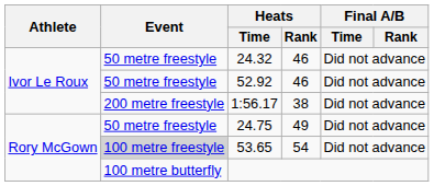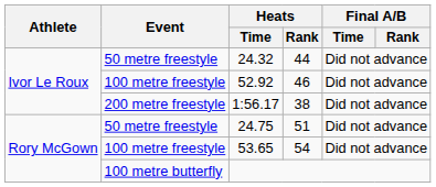24.32 | Heats / Rank: 46 -> 44
52.92 | Event: 50 metre freestyle -> 100 metre freestyle
24.75 | Heats / Rank: 49 -> 51
53.65 | Event: lightgrey background -> no background
